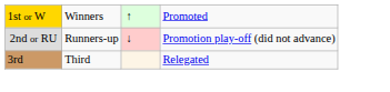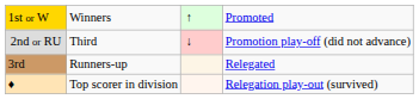2nd or RU | column 2: Runners-up -> Third
3rd | column 2: Third -> Runners-up
+ row: ♦ | Top scorer in division | Relegation play-out (survived)
